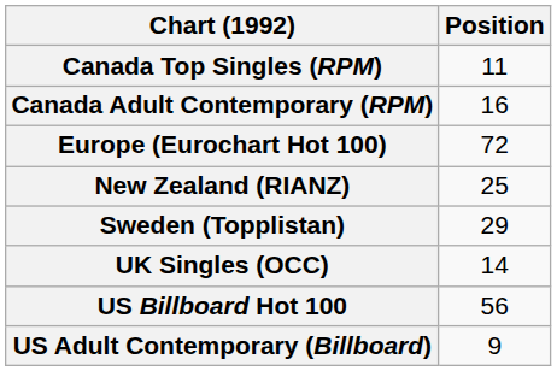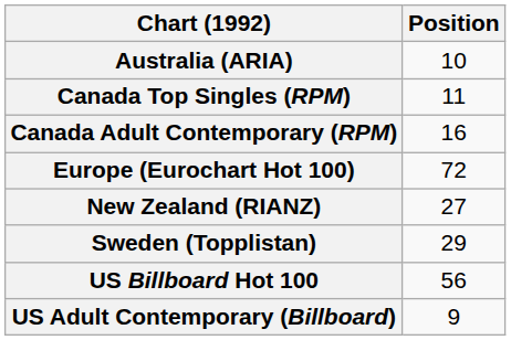+ row: Australia (ARIA) | 10
New Zealand (RIANZ) | Position: 25 -> 27
- row: UK Singles (OCC) | 14
